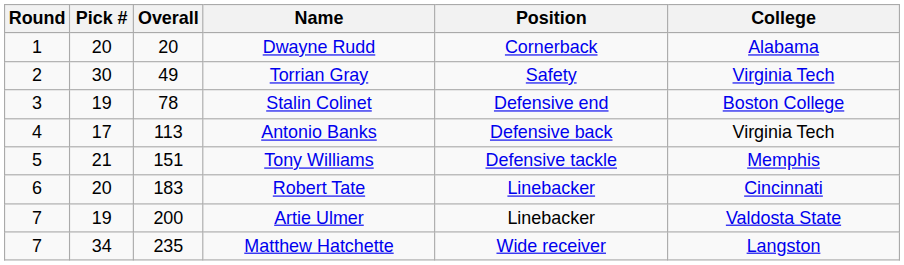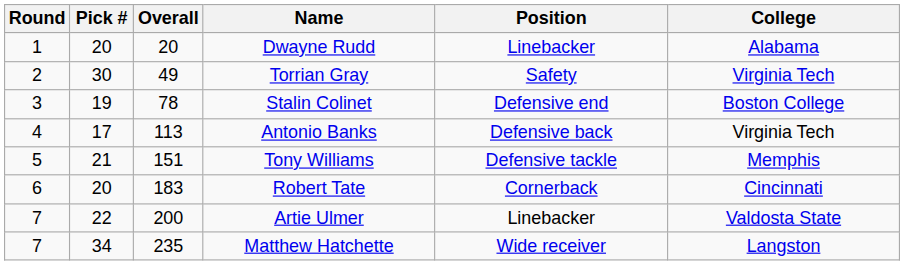Dwayne Rudd | Position: Cornerback -> Linebacker
Robert Tate | Position: Linebacker -> Cornerback
Artie Ulmer | Pick #: 19 -> 22
